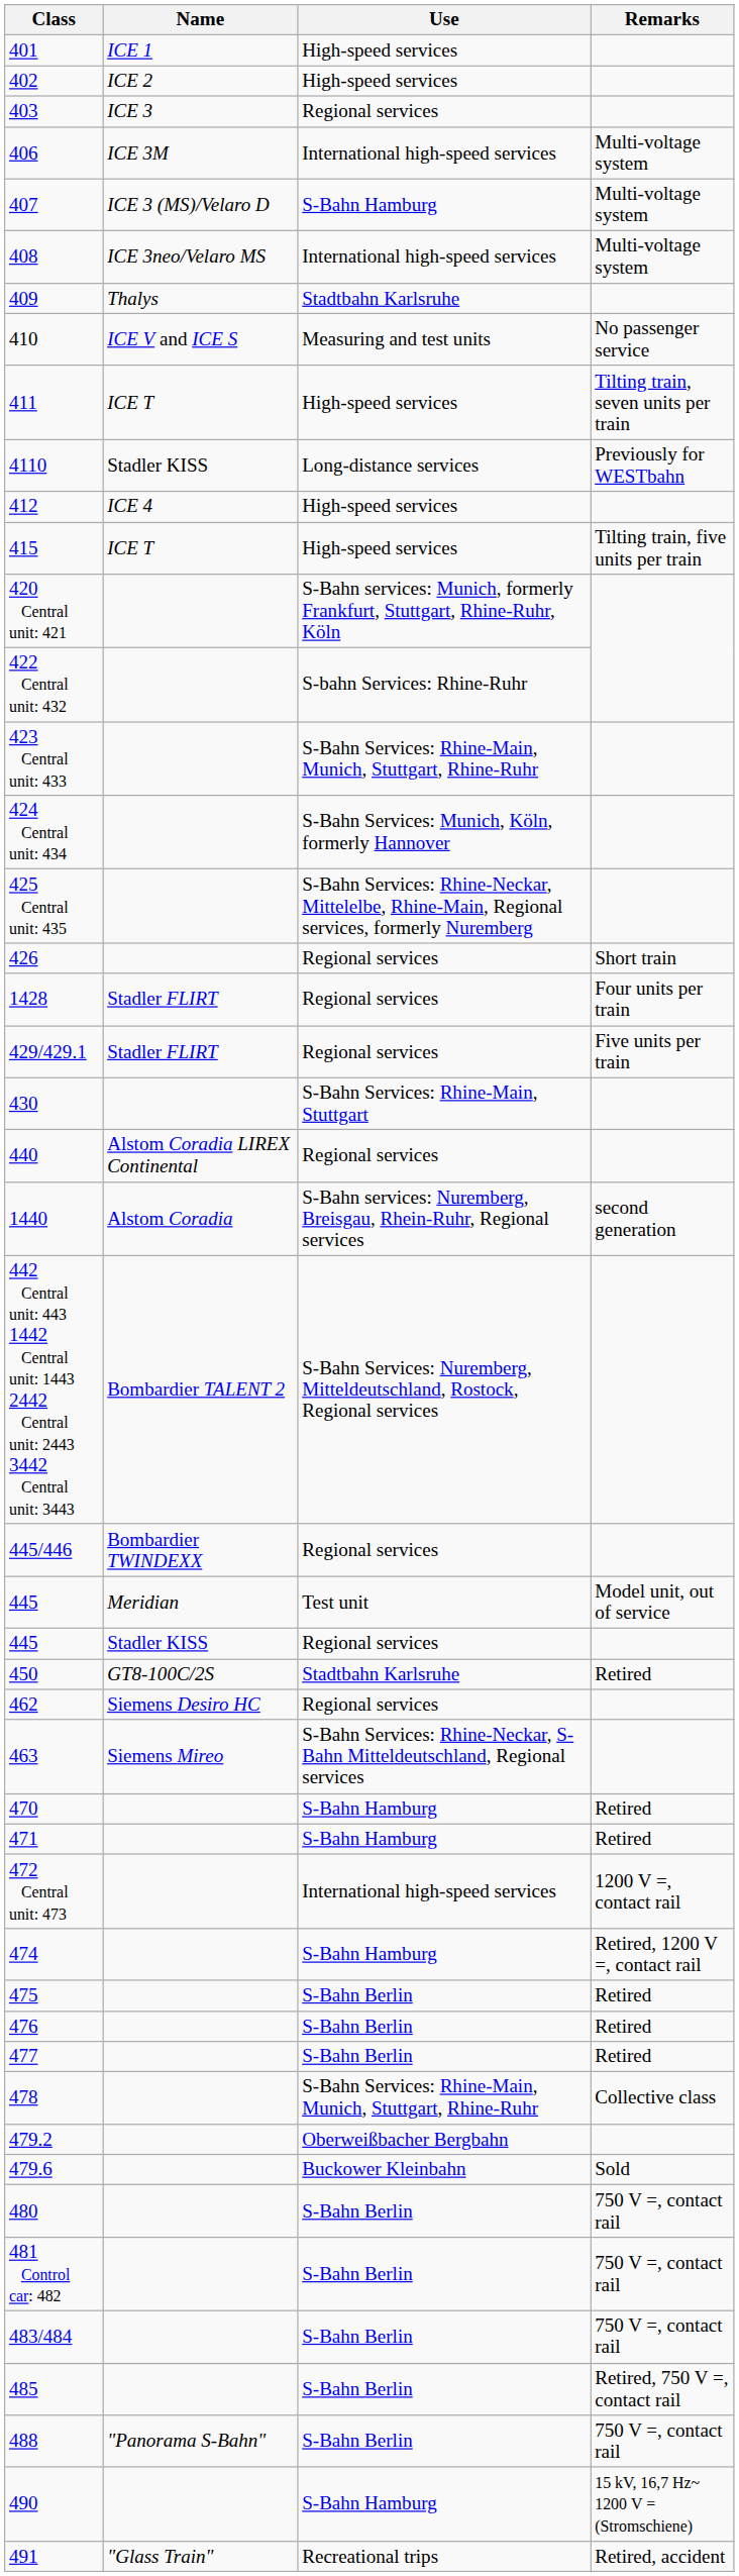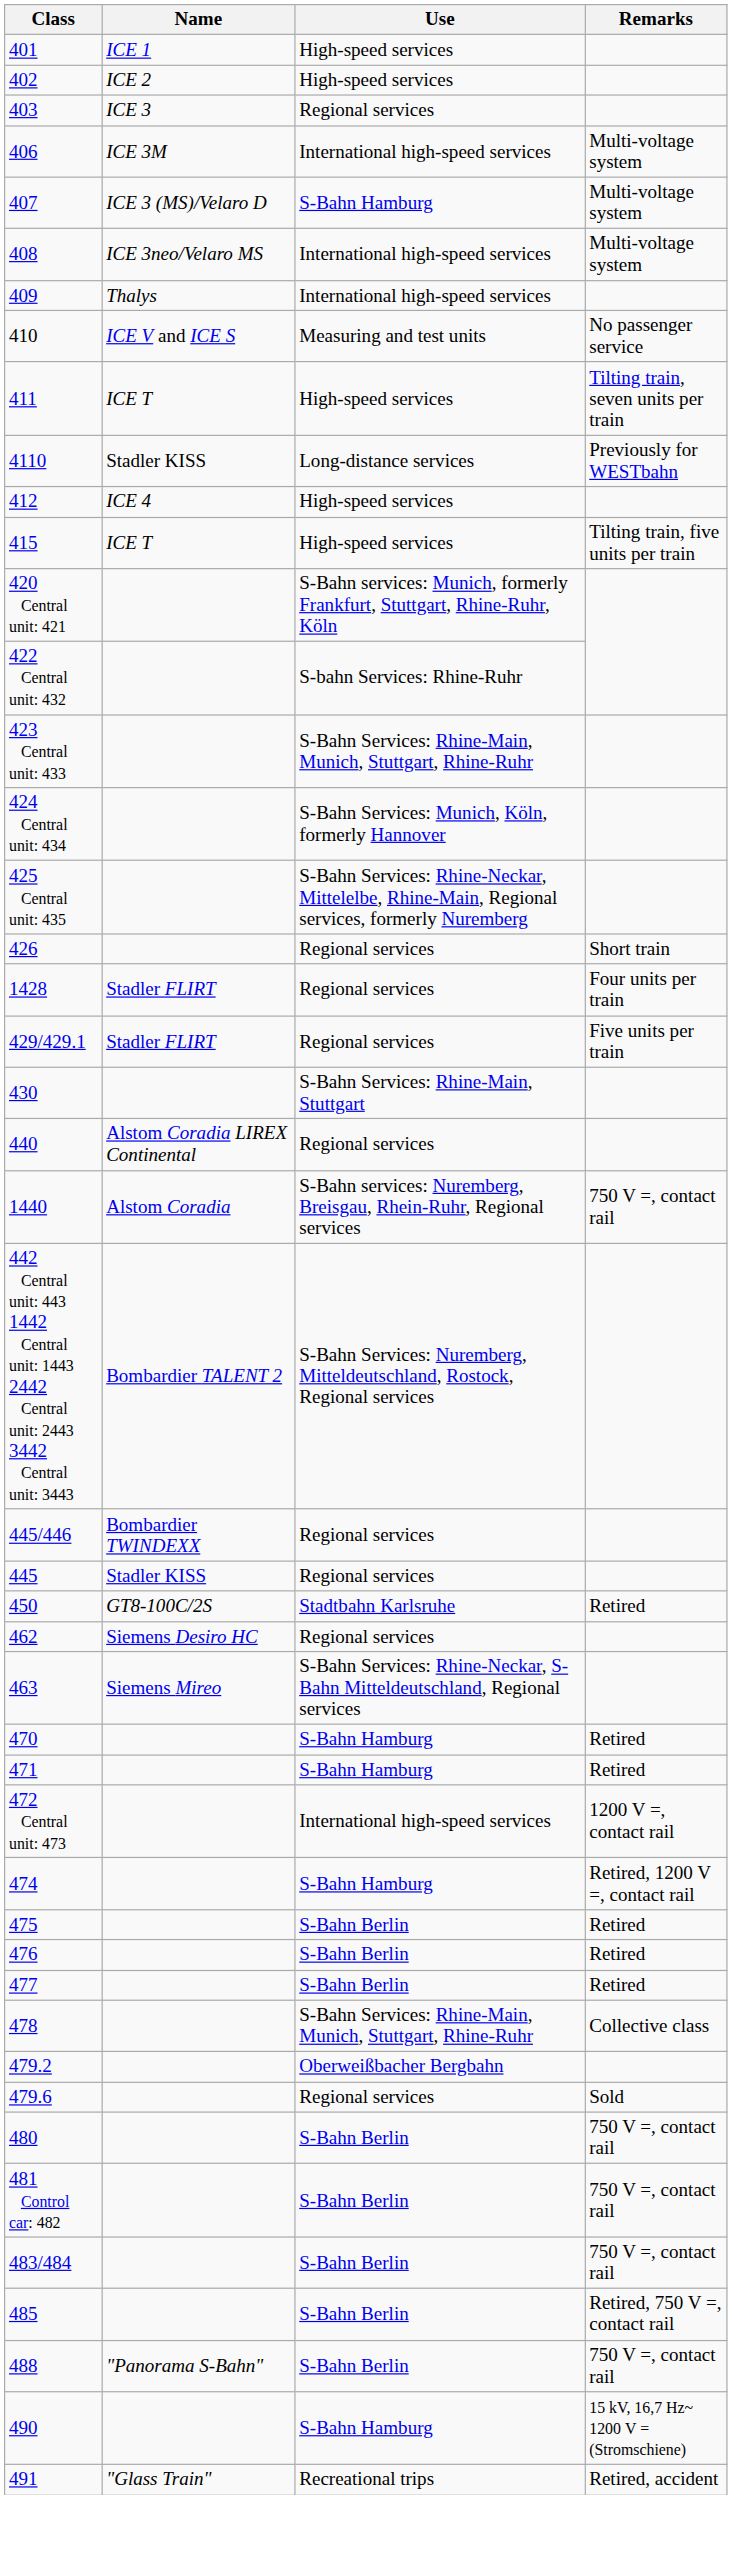409 | Use: Stadtbahn Karlsruhe -> International high-speed services
1440 | Remarks: second generation -> 750 V =, contact rail
- row: 445 | Meridian | Test unit | Model unit, out of service
479.6 | Use: Buckower Kleinbahn -> Regional services
